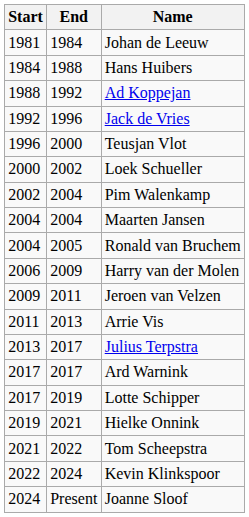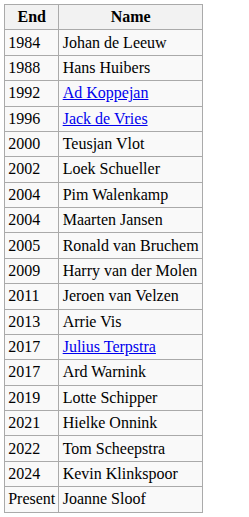- column: Start | 1981 | 1984 | 1988 | 1992 | 1996 | 2000 | 2002 | 2004 | 2004 | 2006 | 2009 | 2011 | 2013 | 2017 | 2017 | 2019 | 2021 | 2022 | 2024
